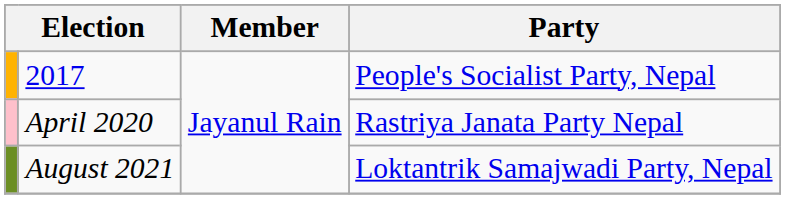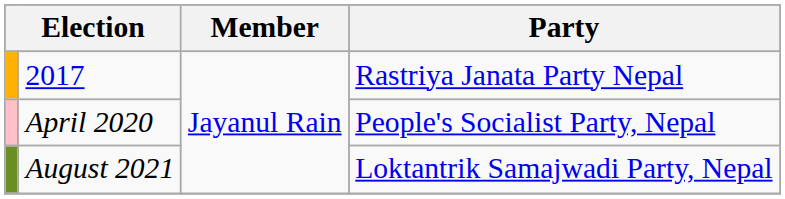2017 | Party: People's Socialist Party, Nepal -> Rastriya Janata Party Nepal
April 2020 | Party: Rastriya Janata Party Nepal -> People's Socialist Party, Nepal
